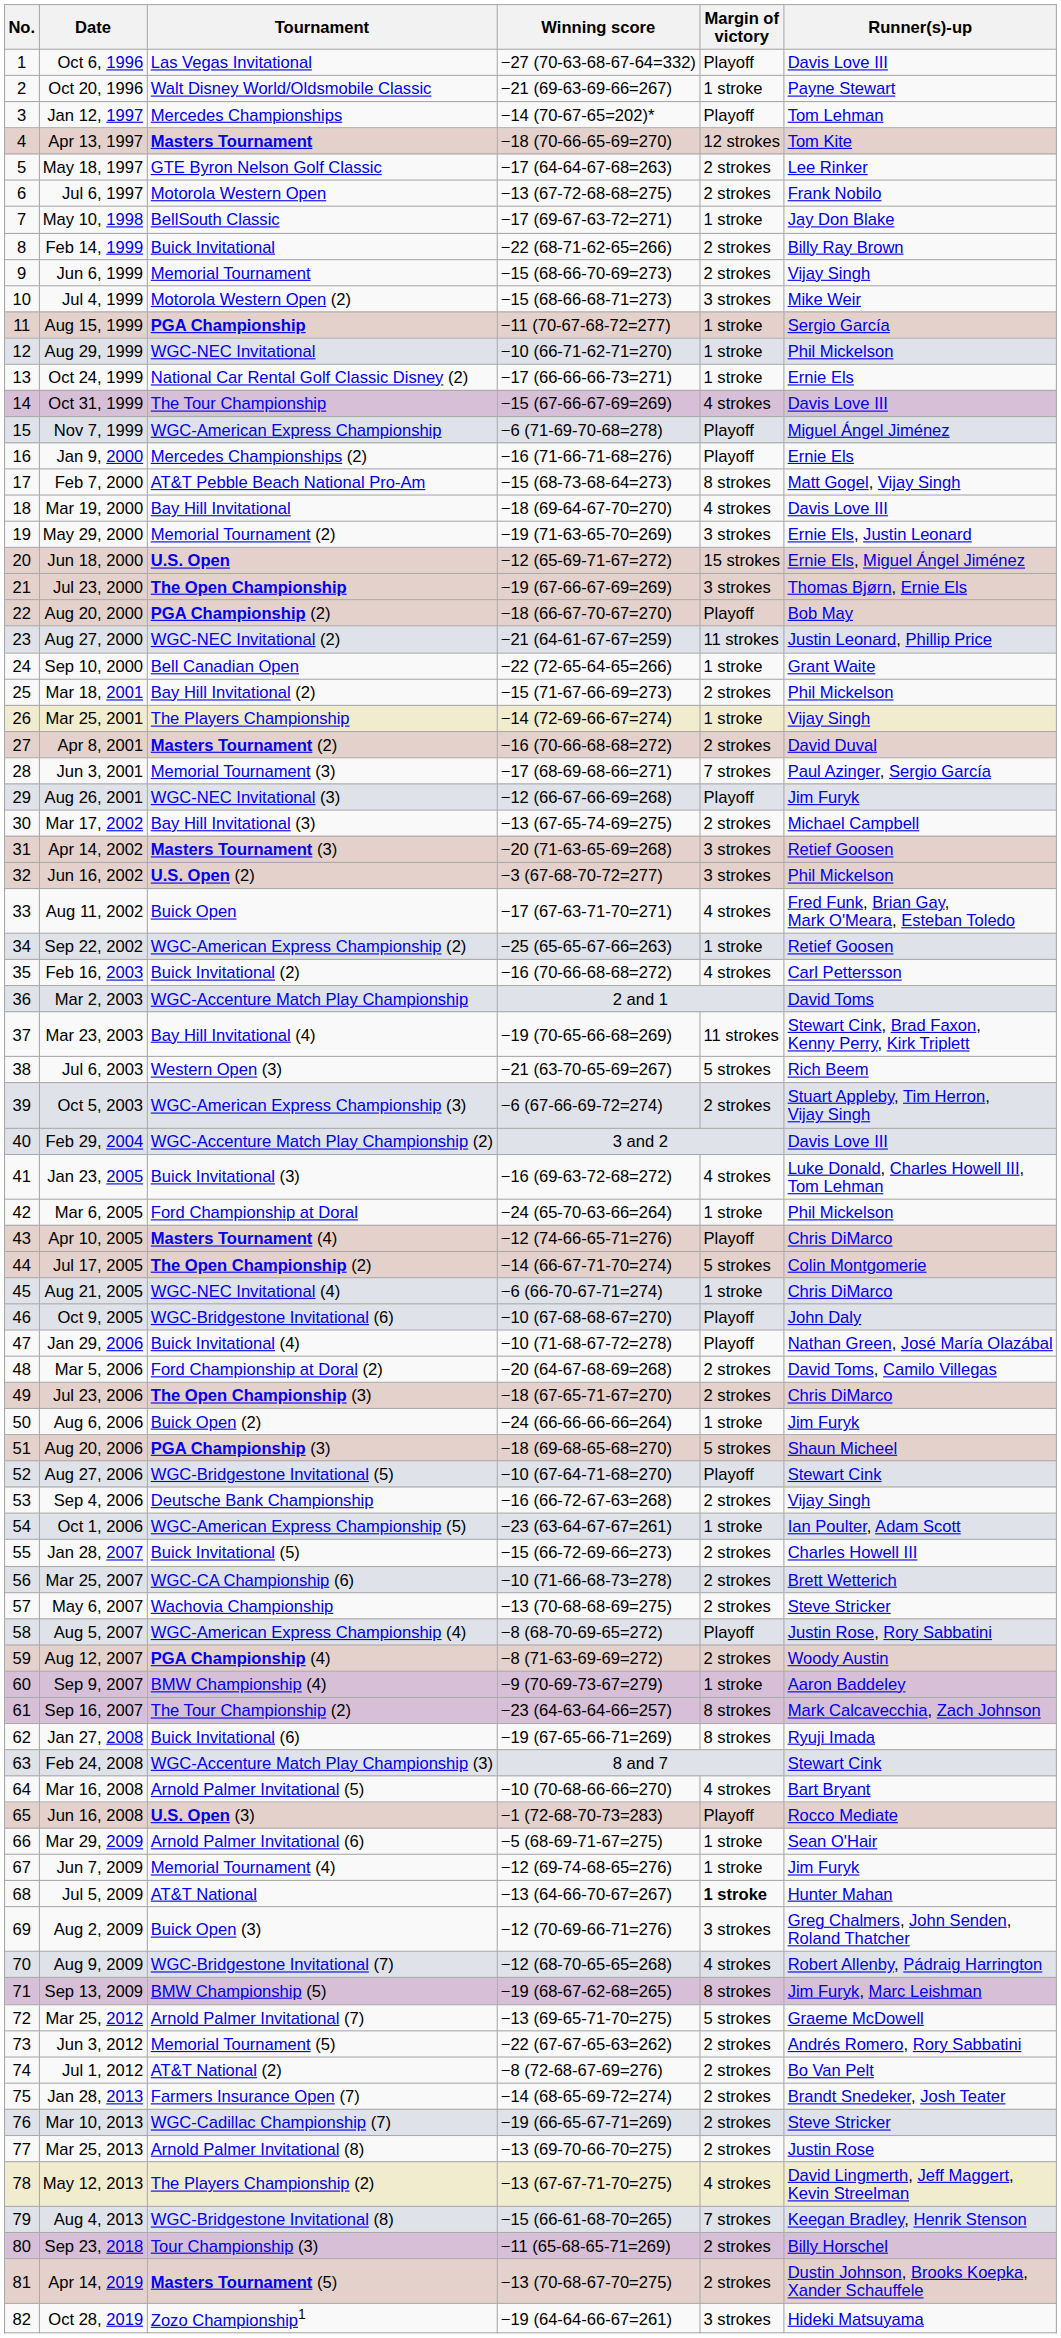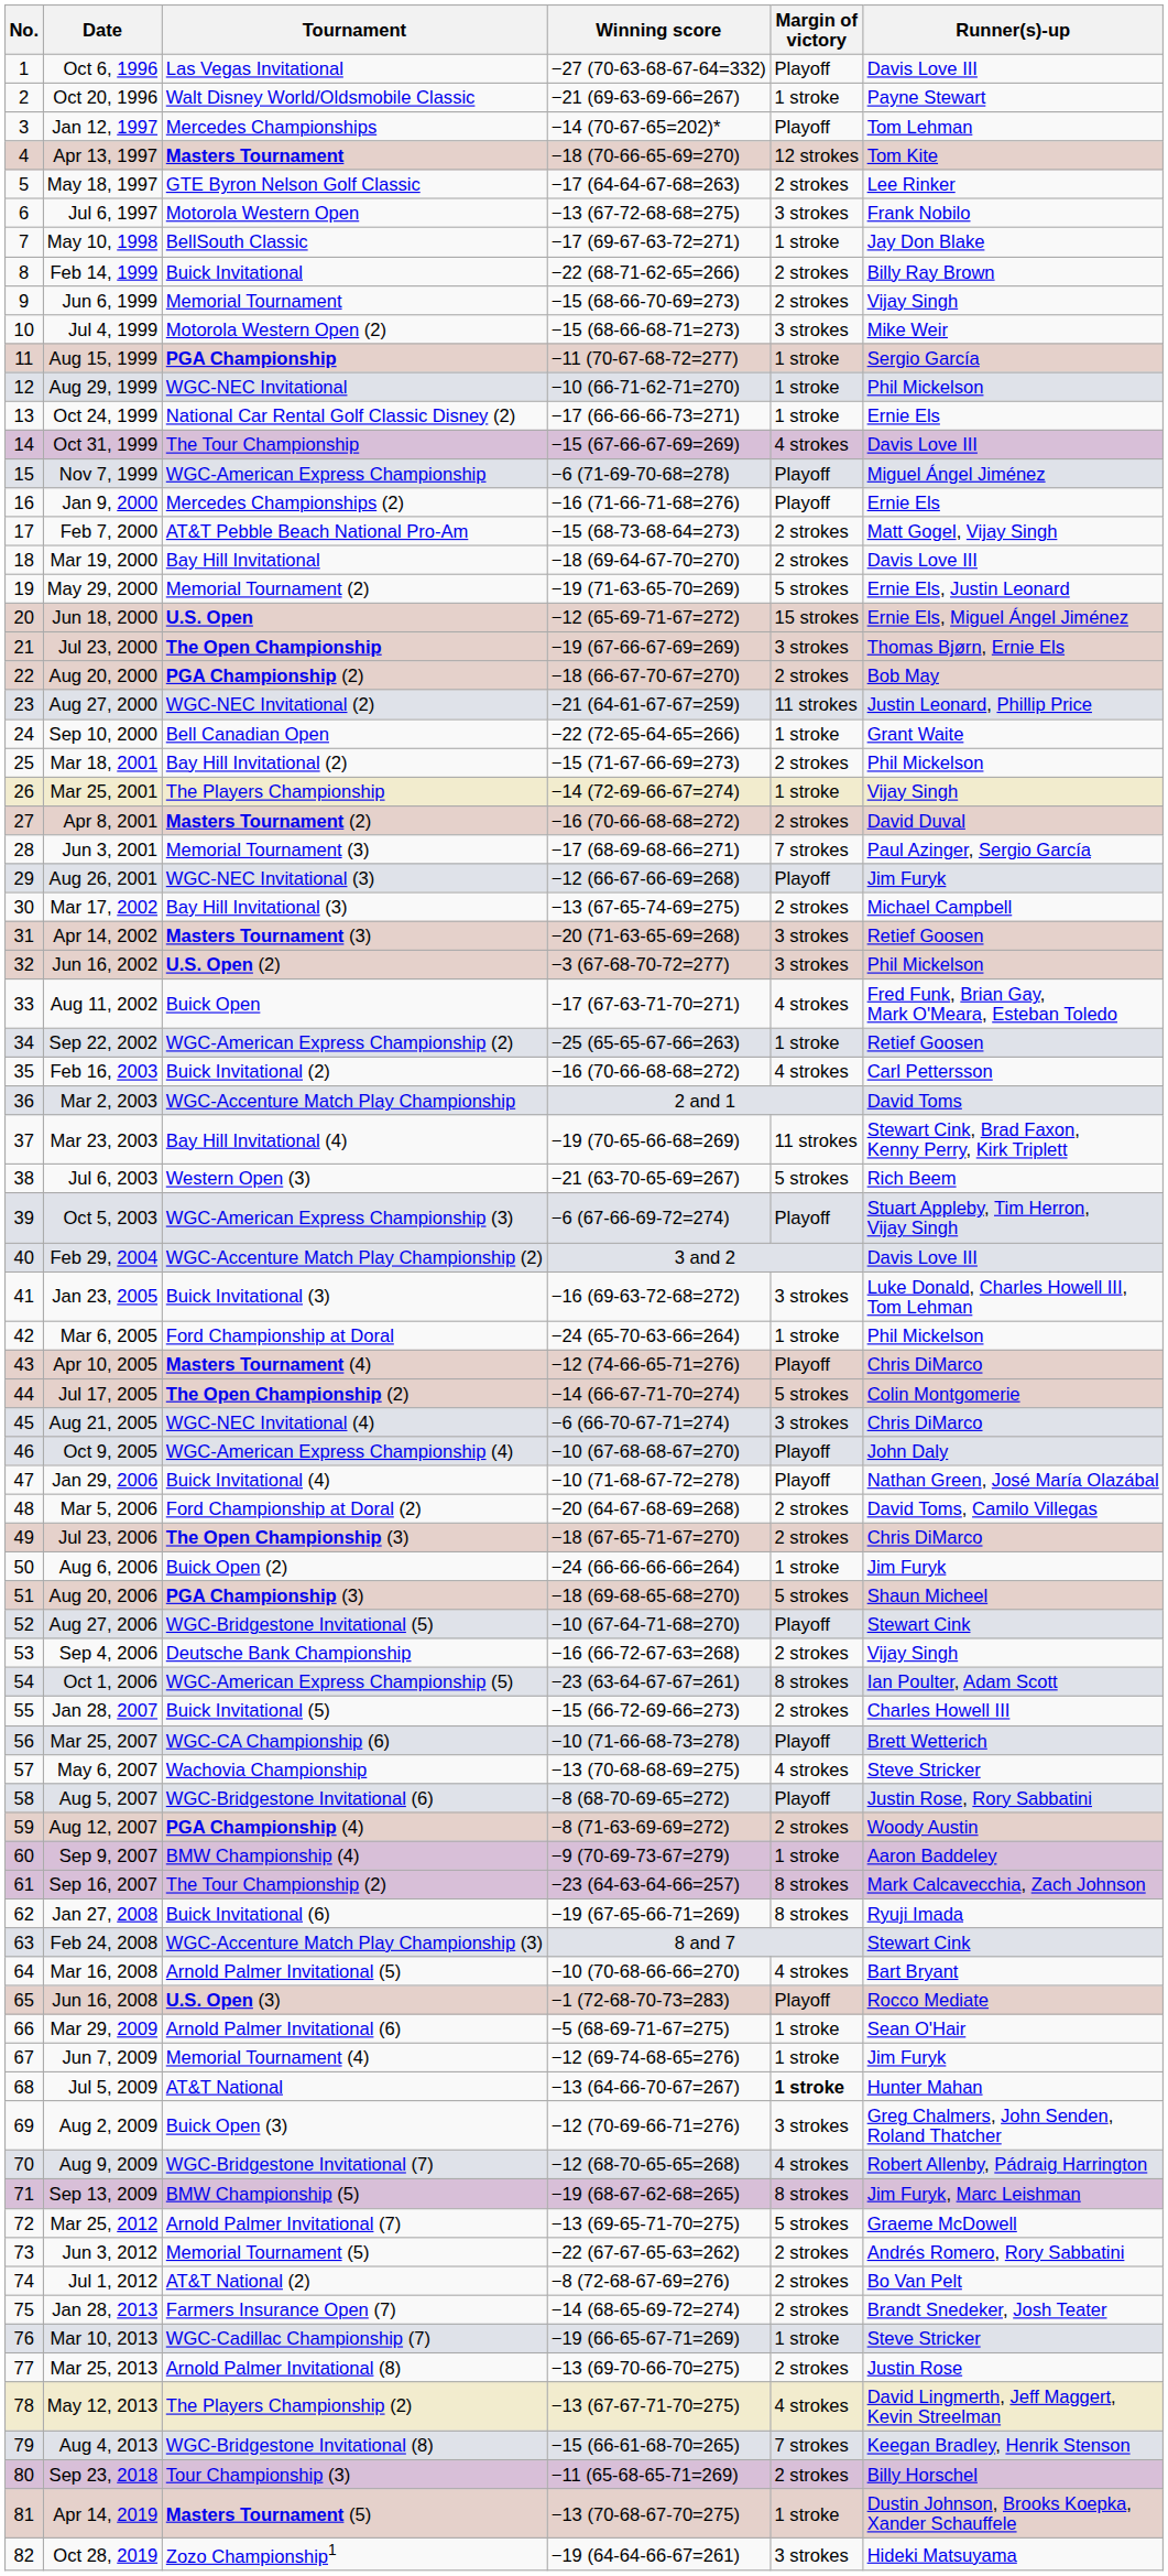Jul 6, 1997 | Margin of victory: 2 strokes -> 3 strokes
Feb 7, 2000 | Margin of victory: 8 strokes -> 2 strokes
Mar 19, 2000 | Margin of victory: 4 strokes -> 2 strokes
May 29, 2000 | Margin of victory: 3 strokes -> 5 strokes
Aug 20, 2000 | Margin of victory: Playoff -> 2 strokes
Oct 5, 2003 | Margin of victory: 2 strokes -> Playoff
Jan 23, 2005 | Margin of victory: 4 strokes -> 3 strokes
Aug 21, 2005 | Margin of victory: 1 stroke -> 3 strokes
Oct 9, 2005 | Tournament: WGC-Bridgestone Invitational (6) -> WGC-American Express Championship (4)
Oct 1, 2006 | Margin of victory: 1 stroke -> 8 strokes
Mar 25, 2007 | Margin of victory: 2 strokes -> Playoff
May 6, 2007 | Margin of victory: 2 strokes -> 4 strokes
Aug 5, 2007 | Tournament: WGC-American Express Championship (4) -> WGC-Bridgestone Invitational (6)
Mar 10, 2013 | Margin of victory: 2 strokes -> 1 stroke
Apr 14, 2019 | Margin of victory: 2 strokes -> 1 stroke
